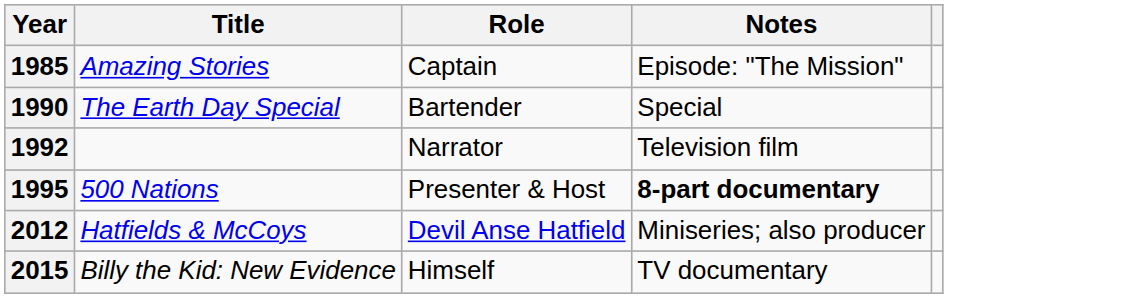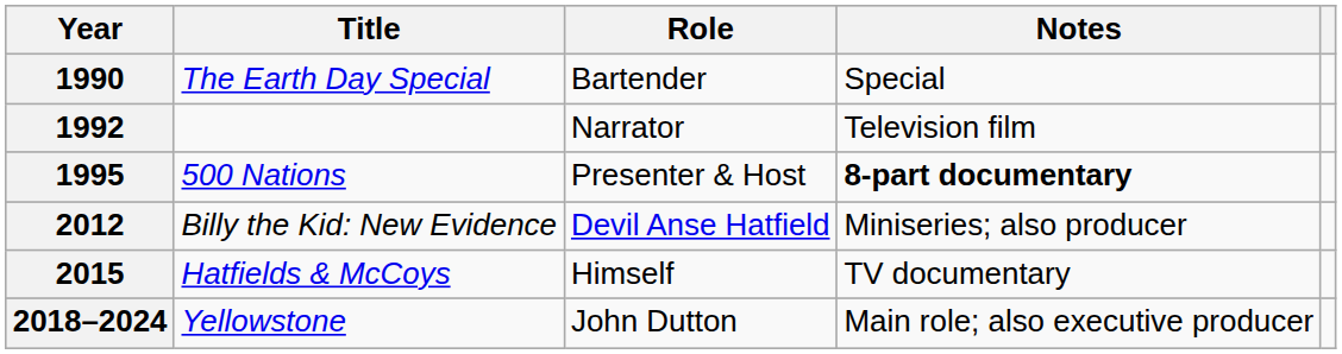- row: 1985 | Amazing Stories | Captain | Episode: "The Mission"
2012 | Title: Hatfields & McCoys -> Billy the Kid: New Evidence
2015 | Title: Billy the Kid: New Evidence -> Hatfields & McCoys
+ row: 2018–2024 | Yellowstone | John Dutton | Main role; also executive producer
